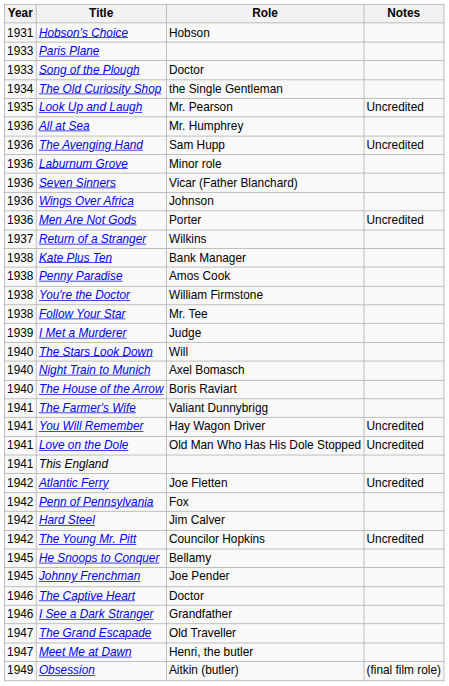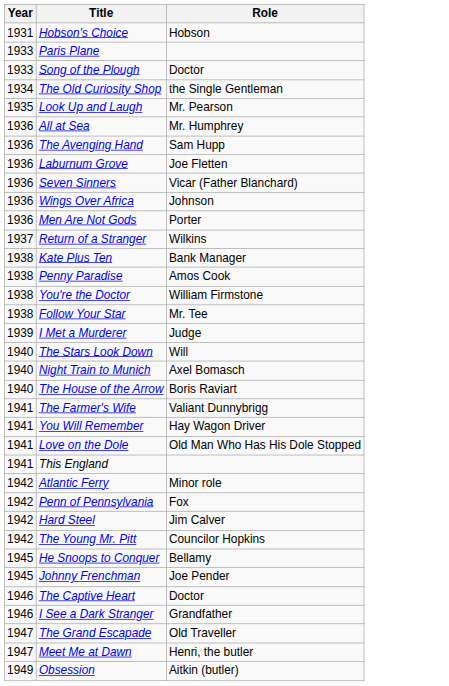- column: Notes | Uncredited | Uncredited | Uncredited | Uncredited | Uncredited | Uncredited | Uncredited | (final film role)
Laburnum Grove | Role: Minor role -> Joe Fletten
Atlantic Ferry | Role: Joe Fletten -> Minor role
